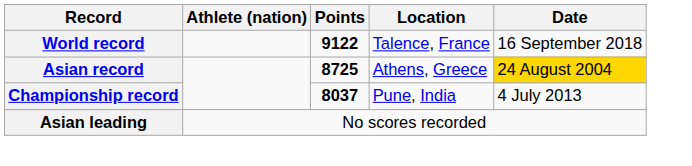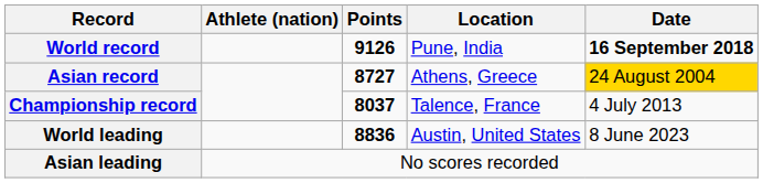World record | Points: 9122 -> 9126
World record | Location: Talence, France -> Pune, India
World record | Date: normal -> bold
Asian record | Points: 8725 -> 8727
Championship record | Location: Pune, India -> Talence, France
+ row: World leading | 8836 | Austin, United States | 8 June 2023
